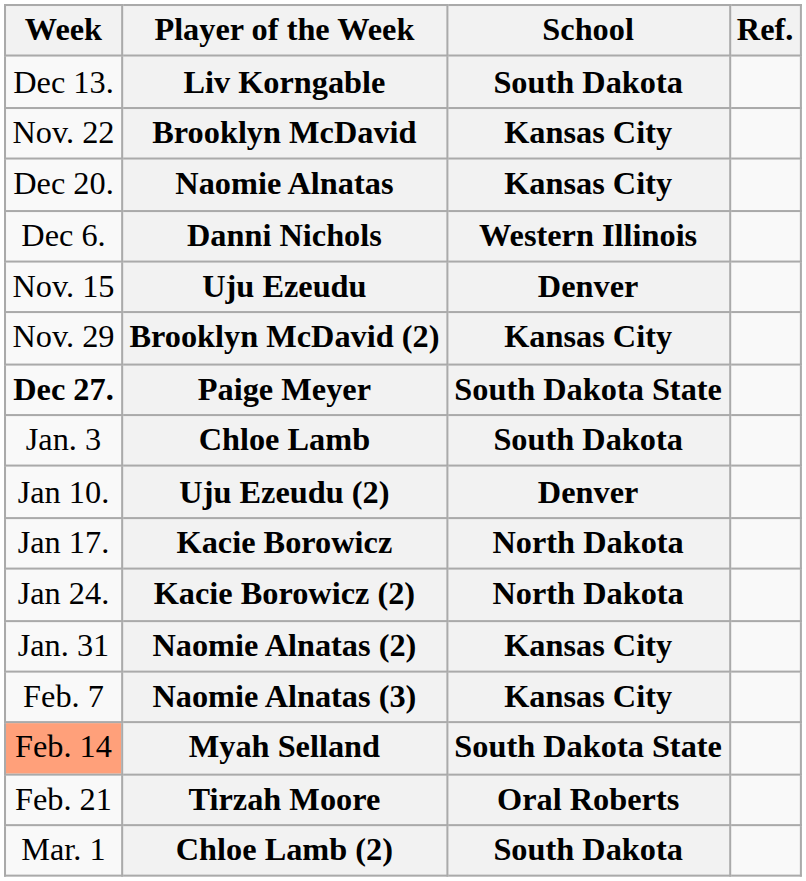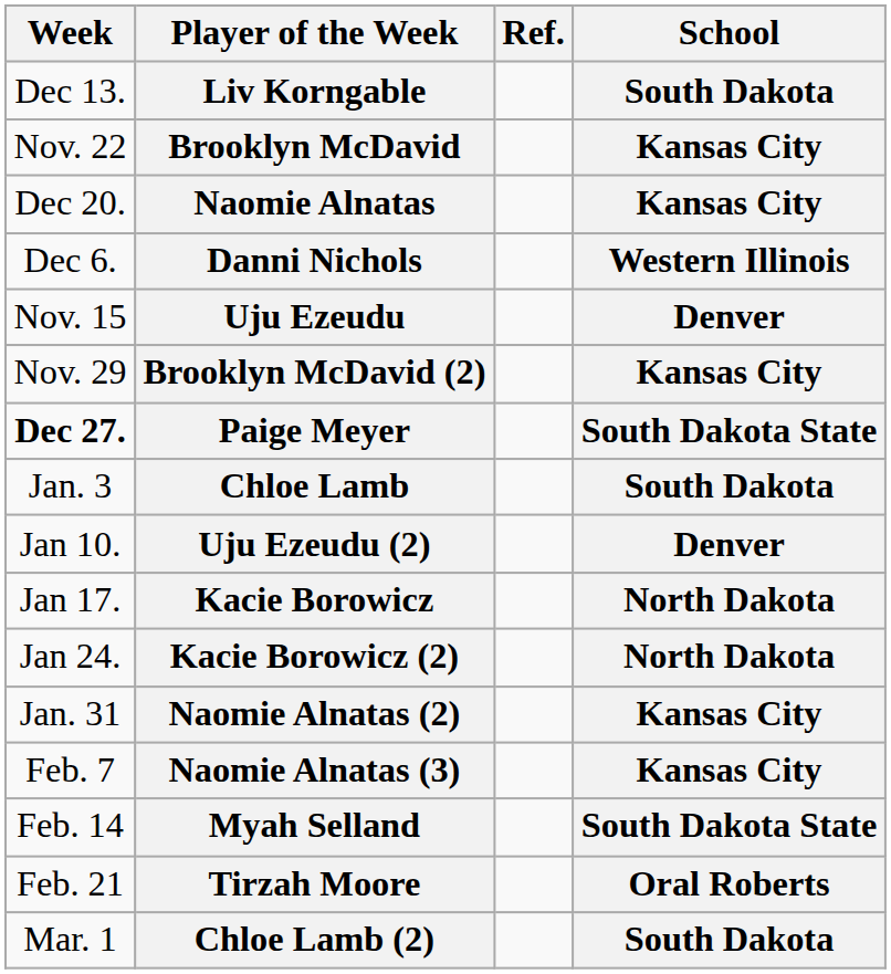columns swapped: School <-> Ref.
Myah Selland | Week: lightsalmon background -> no background
